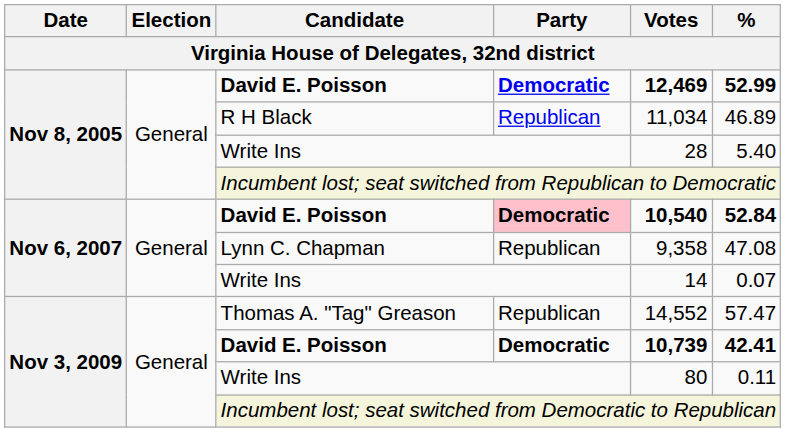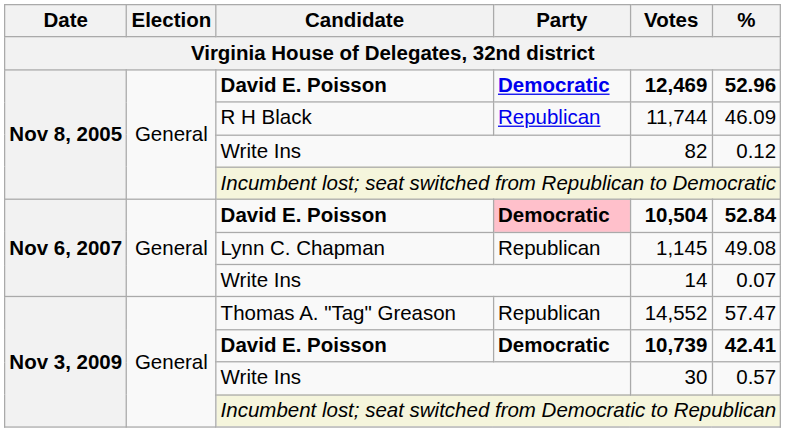Nov 8, 2005 / David E. Poisson | %: 52.99 -> 52.96
R H Black | Votes: 11,034 -> 11,744
R H Black | %: 46.89 -> 46.09
Nov 8, 2005 / Write Ins | Votes: 28 -> 82
Nov 8, 2005 / Write Ins | %: 5.40 -> 0.12
Nov 6, 2007 / David E. Poisson | Votes: 10,540 -> 10,504
Lynn C. Chapman | Votes: 9,358 -> 1,145
Lynn C. Chapman | %: 47.08 -> 49.08
Nov 3, 2009 / Write Ins | Votes: 80 -> 30
Nov 3, 2009 / Write Ins | %: 0.11 -> 0.57
